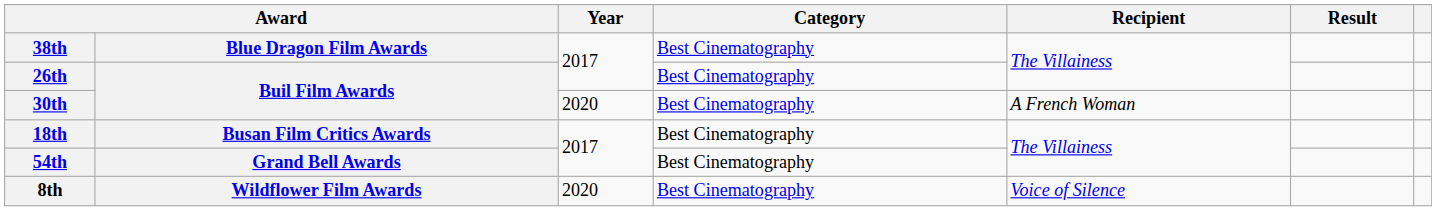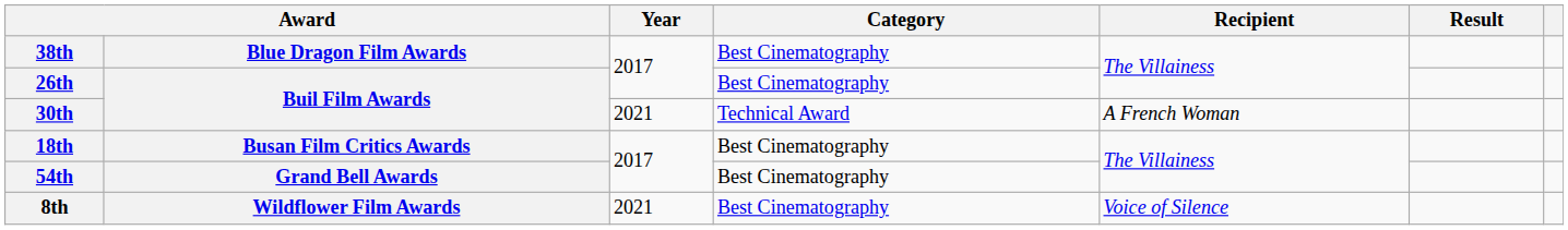30th | Year: 2020 -> 2021
30th | Category: Best Cinematography -> Technical Award
8th | Year: 2020 -> 2021
